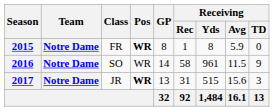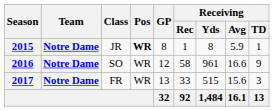2015 | Class: FR -> JR
2015 | Receiving / TD: 0 -> 1
2016 | GP: 14 -> 12
2016 | Receiving / Avg: 11.5 -> 16.6
2017 | Class: JR -> FR
2017 | Pos: bold -> normal
2017 | Receiving / Rec: 31 -> 33
